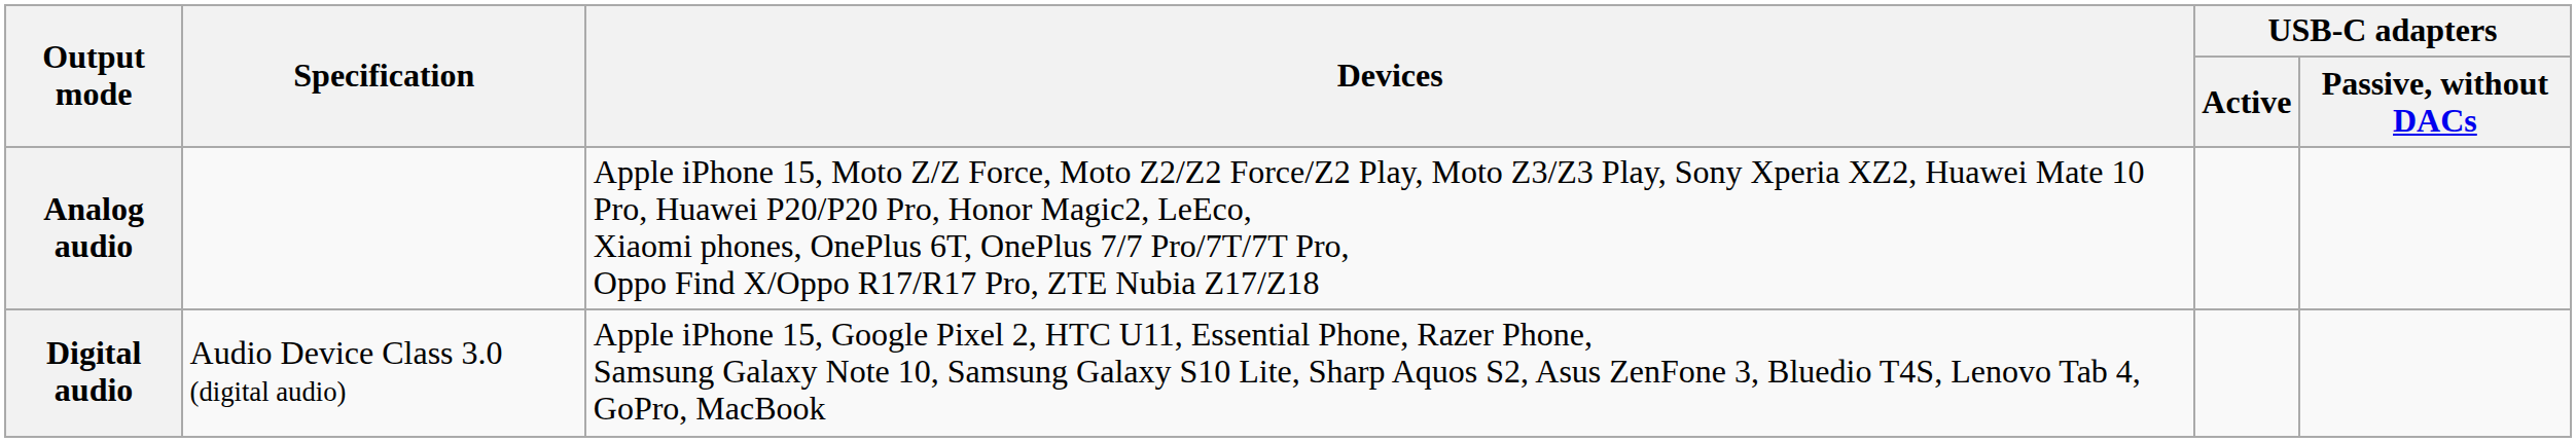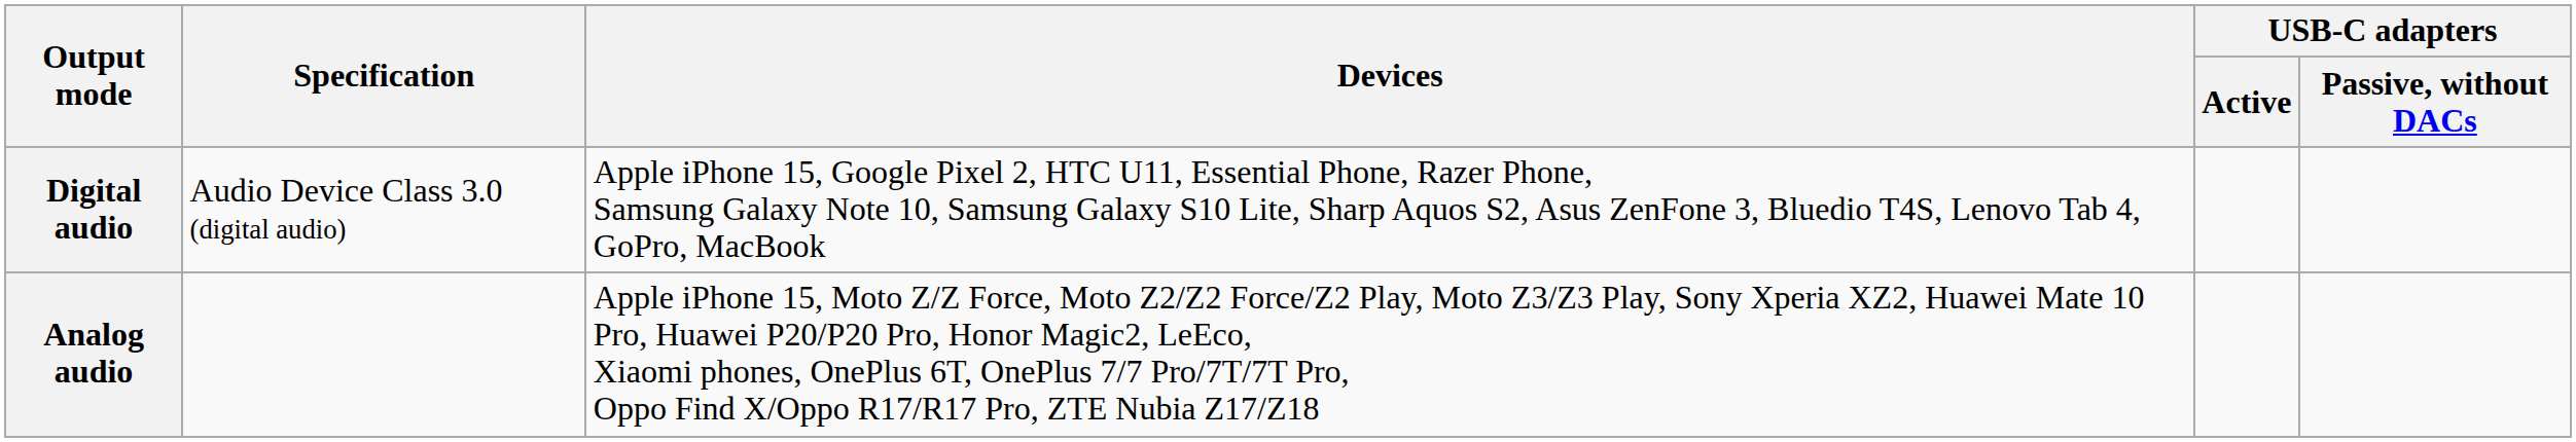rows swapped: Digital audio <-> Analog audio
